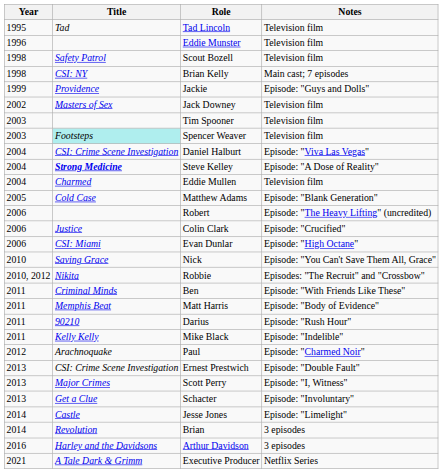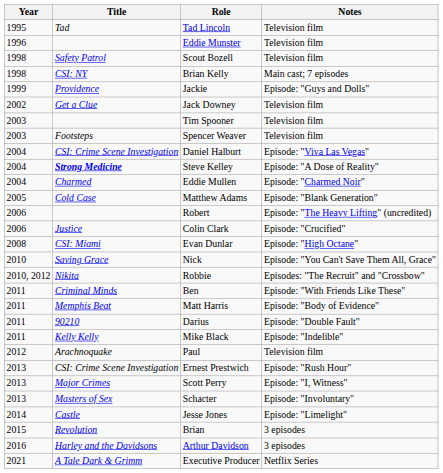Jack Downey | Title: Masters of Sex -> Get a Clue
Spencer Weaver | Title: paleturquoise background -> no background
Eddie Mullen | Notes: Television film -> Episode: "Charmed Noir"
Evan Dunlar | Year: 2006 -> 2008
Darius | Notes: Episode: "Rush Hour" -> Episode: "Double Fault"
Paul | Notes: Episode: "Charmed Noir" -> Television film
Ernest Prestwich | Notes: Episode: "Double Fault" -> Episode: "Rush Hour"
Schacter | Title: Get a Clue -> Masters of Sex
Brian | Year: 2014 -> 2015
